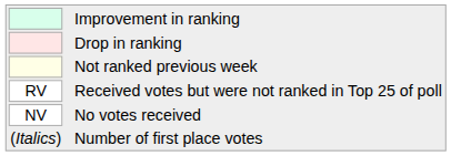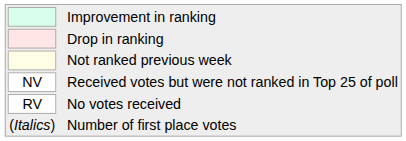Received votes but were not ranked in Top 25 of poll | column 1: RV -> NV
No votes received | column 1: NV -> RV
